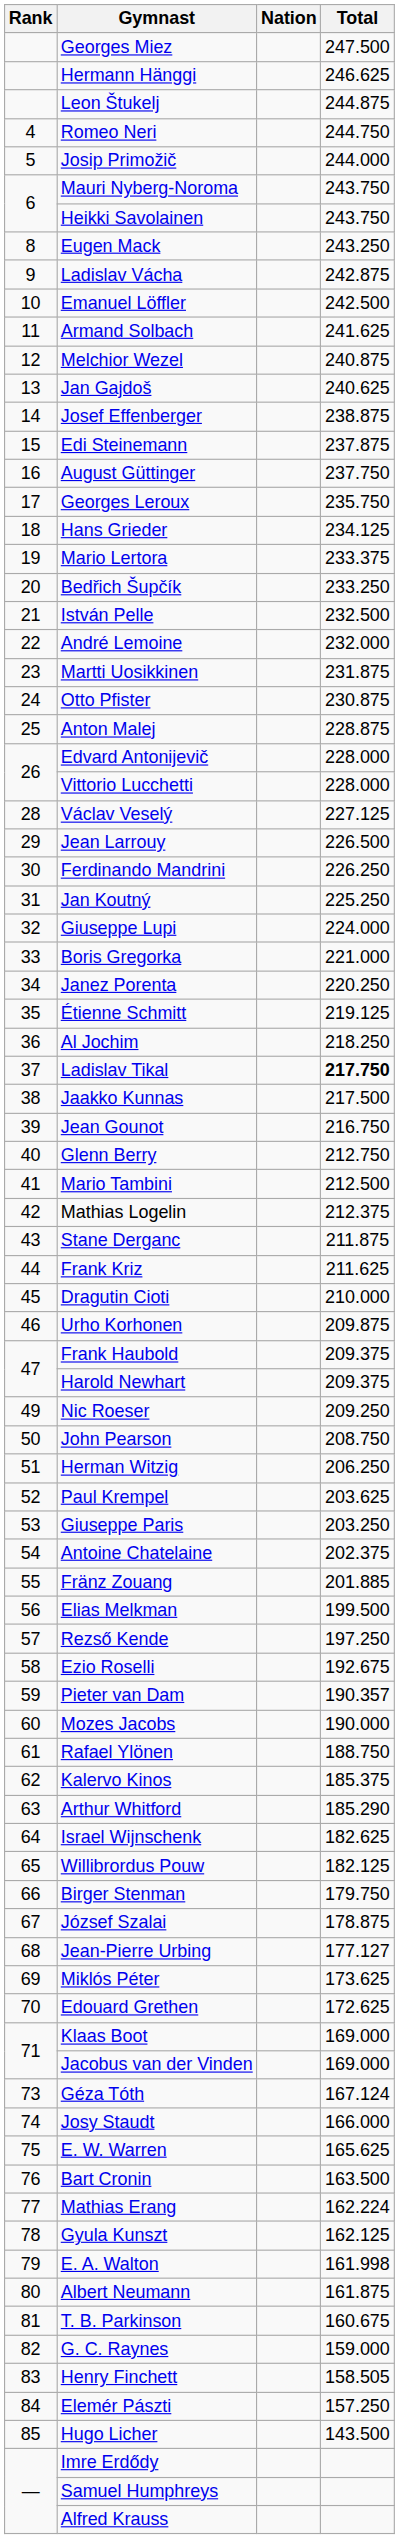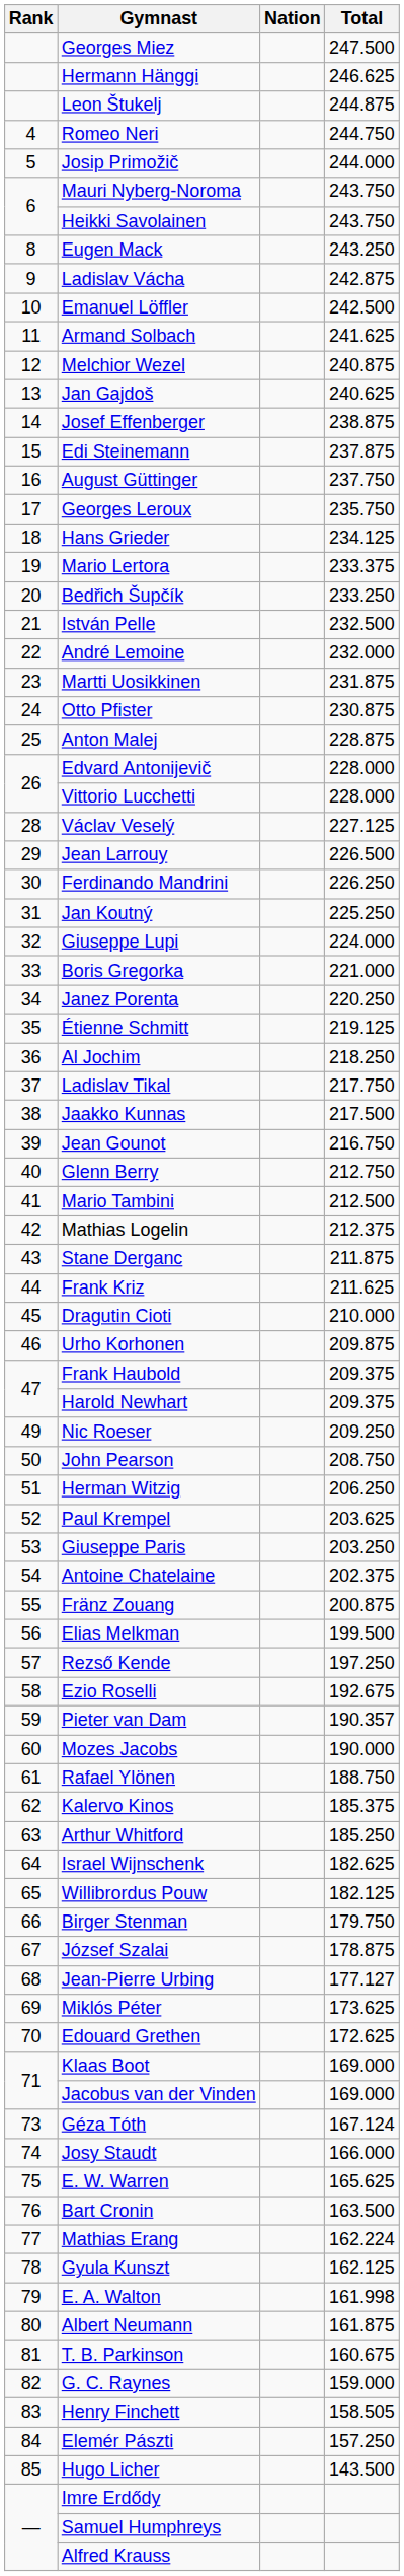Ladislav Tikal | Total: bold -> normal
Fränz Zouang | Total: 201.885 -> 200.875
Arthur Whitford | Total: 185.290 -> 185.250
